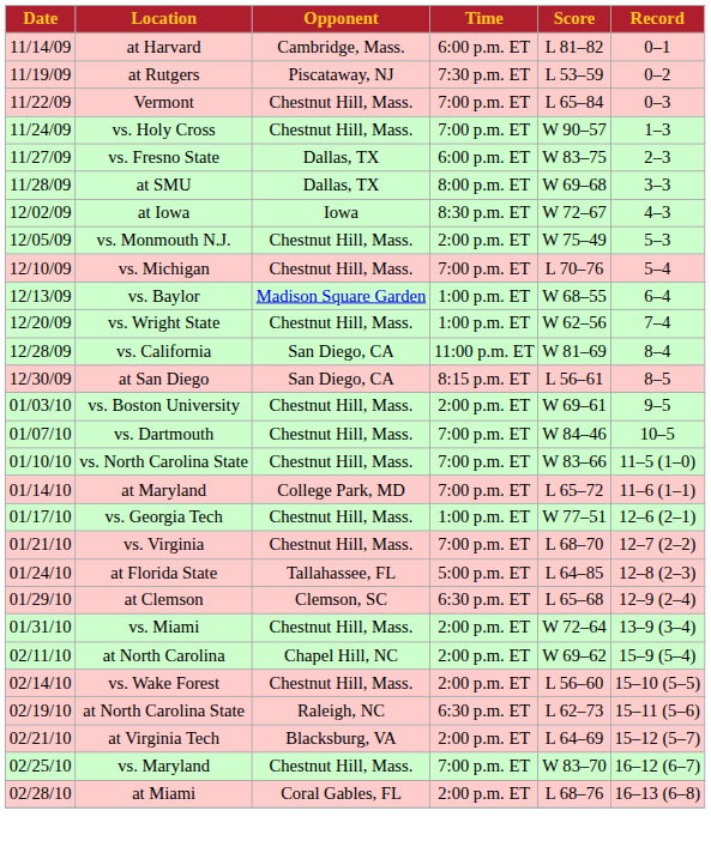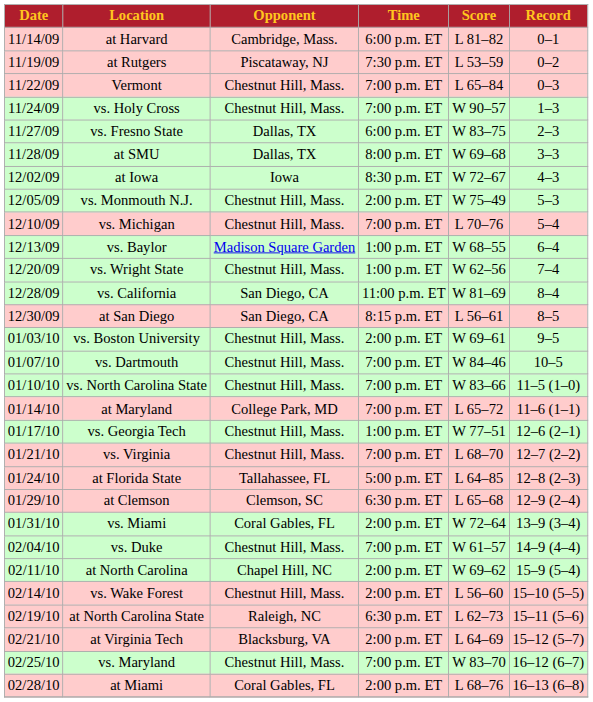vs. Miami | Opponent: Chestnut Hill, Mass. -> Coral Gables, FL
+ row: 02/04/10 | vs. Duke | Chestnut Hill, Mass. | 7:00 p.m. ET | W 61–57 | 14–9 (4–4)
